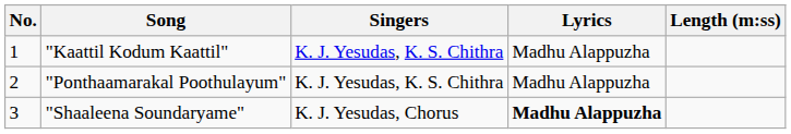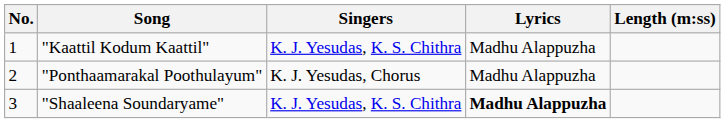"Ponthaamarakal Poothulayum" | Singers: K. J. Yesudas, K. S. Chithra -> K. J. Yesudas, Chorus
"Shaaleena Soundaryame" | Singers: K. J. Yesudas, Chorus -> K. J. Yesudas, K. S. Chithra
